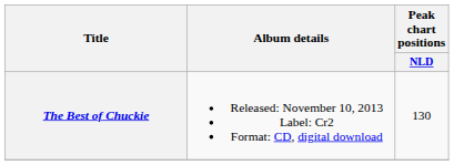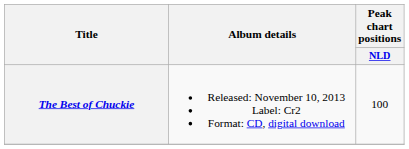The Best of Chuckie | Peak chart positions / NLD: 130 -> 100
